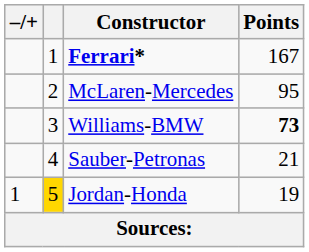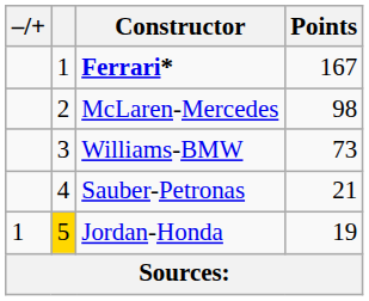McLaren-Mercedes | Points: 95 -> 98
Williams-BMW | Points: bold -> normal
